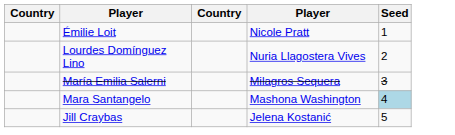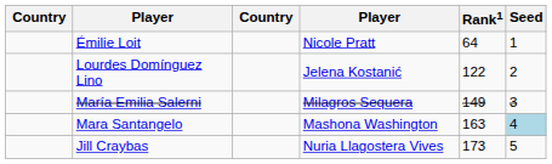+ column: Rank1 | 64 | 122 | 149 | 163 | 173
Lourdes Domínguez Lino | column 4: Nuria Llagostera Vives -> Jelena Kostanić
Jill Craybas | column 4: Jelena Kostanić -> Nuria Llagostera Vives
